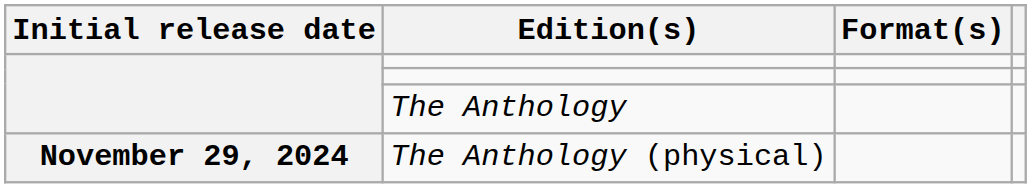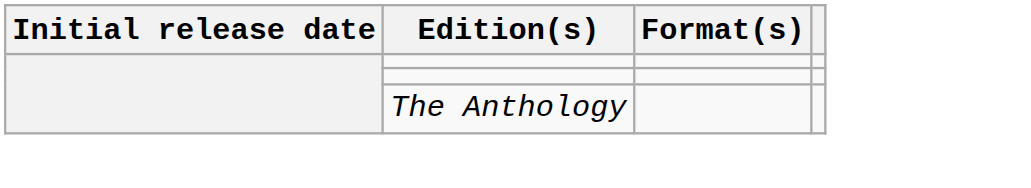- row: November 29, 2024 | The Anthology (physical)
